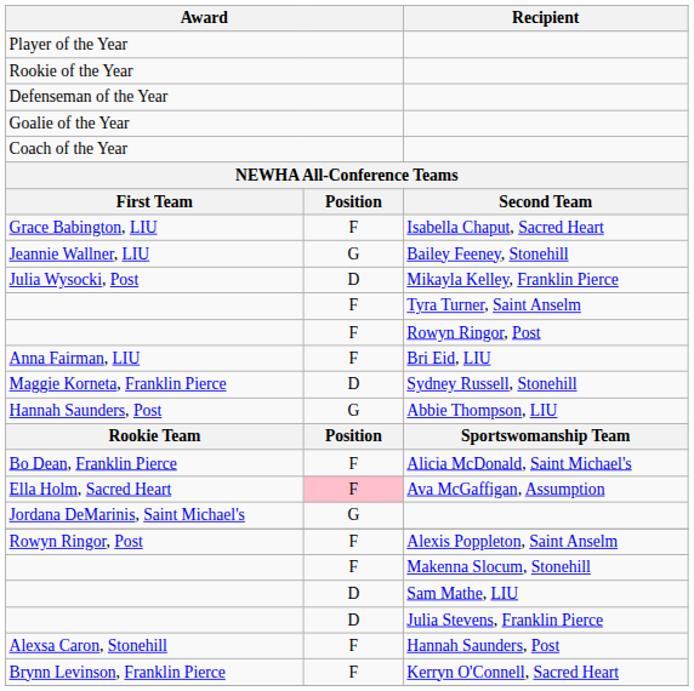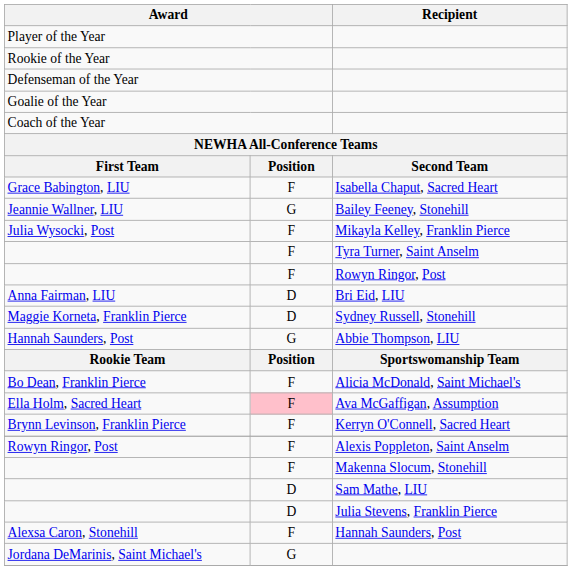Julia Wysocki, Post | column 2: D -> F
Anna Fairman, LIU | column 2: F -> D
rows swapped: Brynn Levinson, Franklin Pierce <-> Jordana DeMarinis, Saint Michael's
